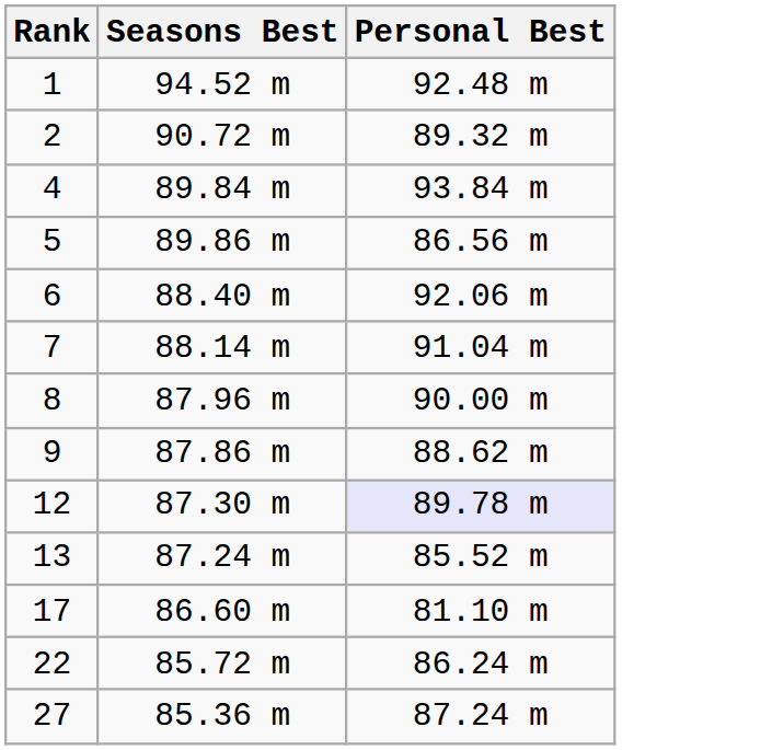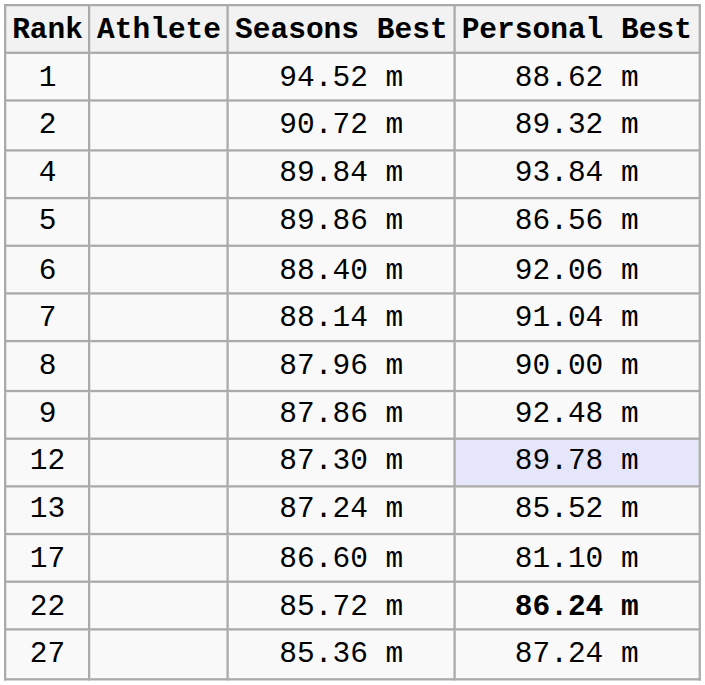+ column: Athlete
1 | Personal Best: 92.48 m -> 88.62 m
9 | Personal Best: 88.62 m -> 92.48 m
22 | Personal Best: normal -> bold
